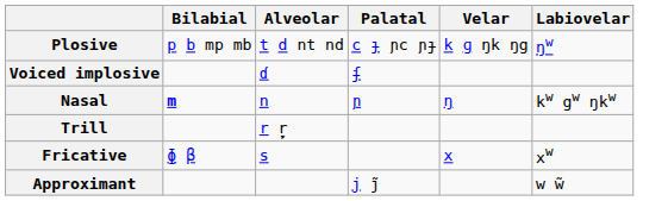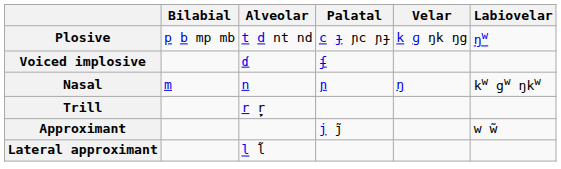Nasal | Bilabial: bold -> normal
- row: Fricative | ɸ β | s | x | xw
+ row: Lateral approximant | l l̃
